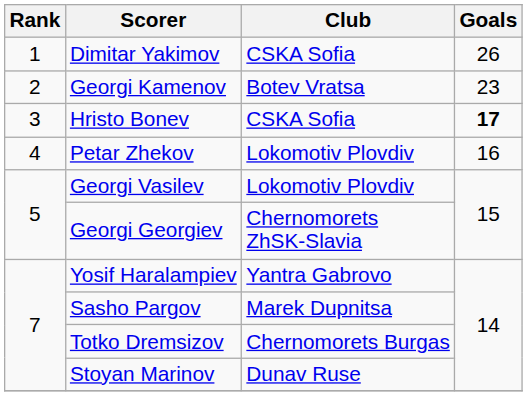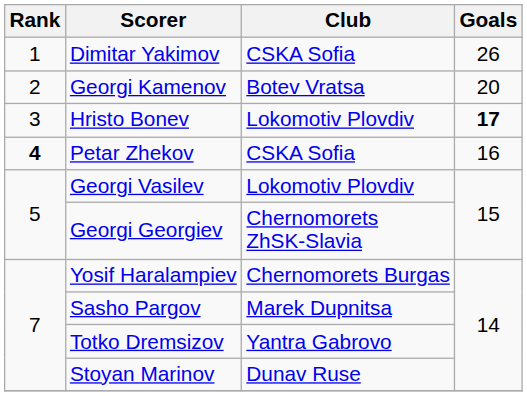Georgi Kamenov | Goals: 23 -> 20
Hristo Bonev | Club: CSKA Sofia -> Lokomotiv Plovdiv
Petar Zhekov | Rank: normal -> bold
Petar Zhekov | Club: Lokomotiv Plovdiv -> CSKA Sofia
Yosif Haralampiev | Club: Yantra Gabrovo -> Chernomorets Burgas
Totko Dremsizov | Club: Chernomorets Burgas -> Yantra Gabrovo
